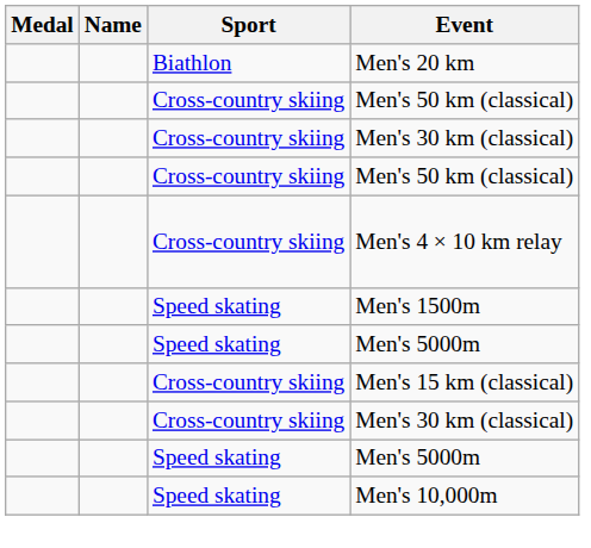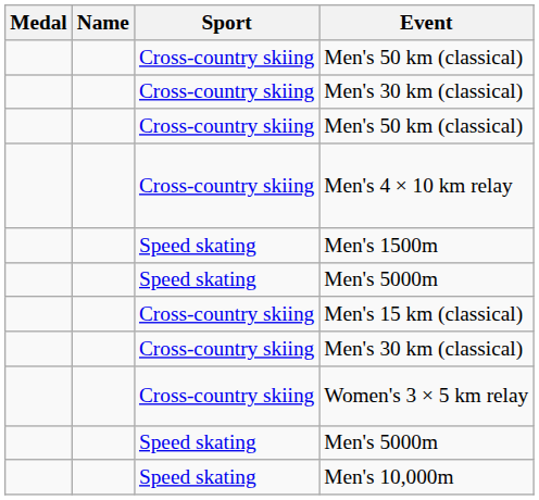- row: Biathlon | Men's 20 km
+ row: Cross-country skiing | Women's 3 × 5 km relay
